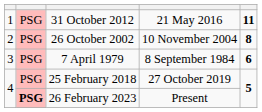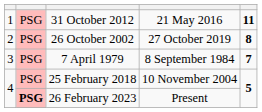26 October 2002 | column 4: 10 November 2004 -> 27 October 2019
7 April 1979 | column 5: 6 -> 7
25 February 2018 | column 4: 27 October 2019 -> 10 November 2004
